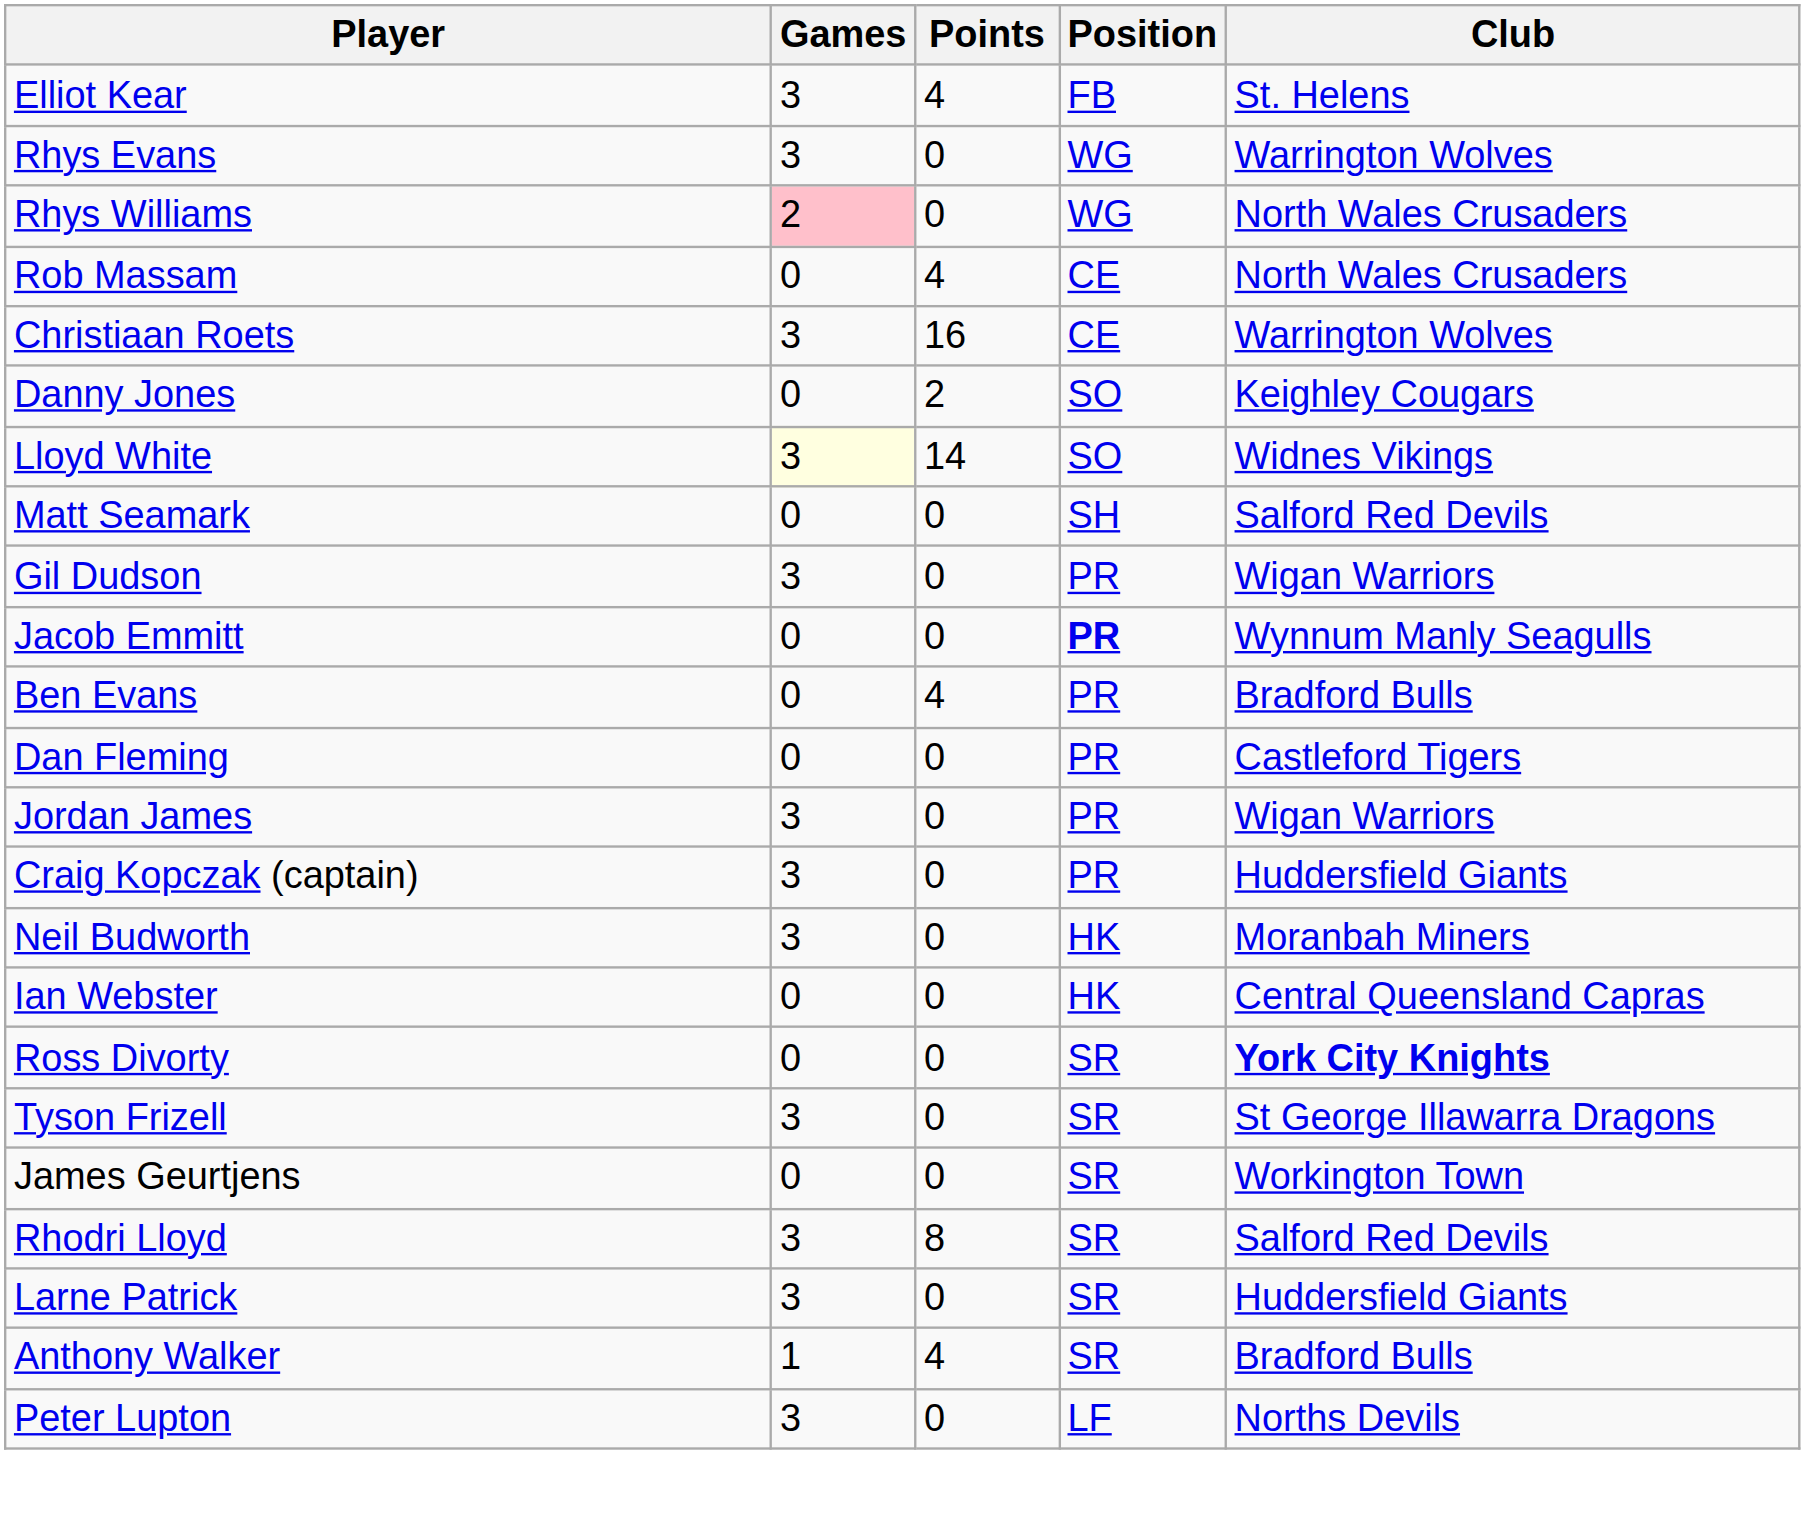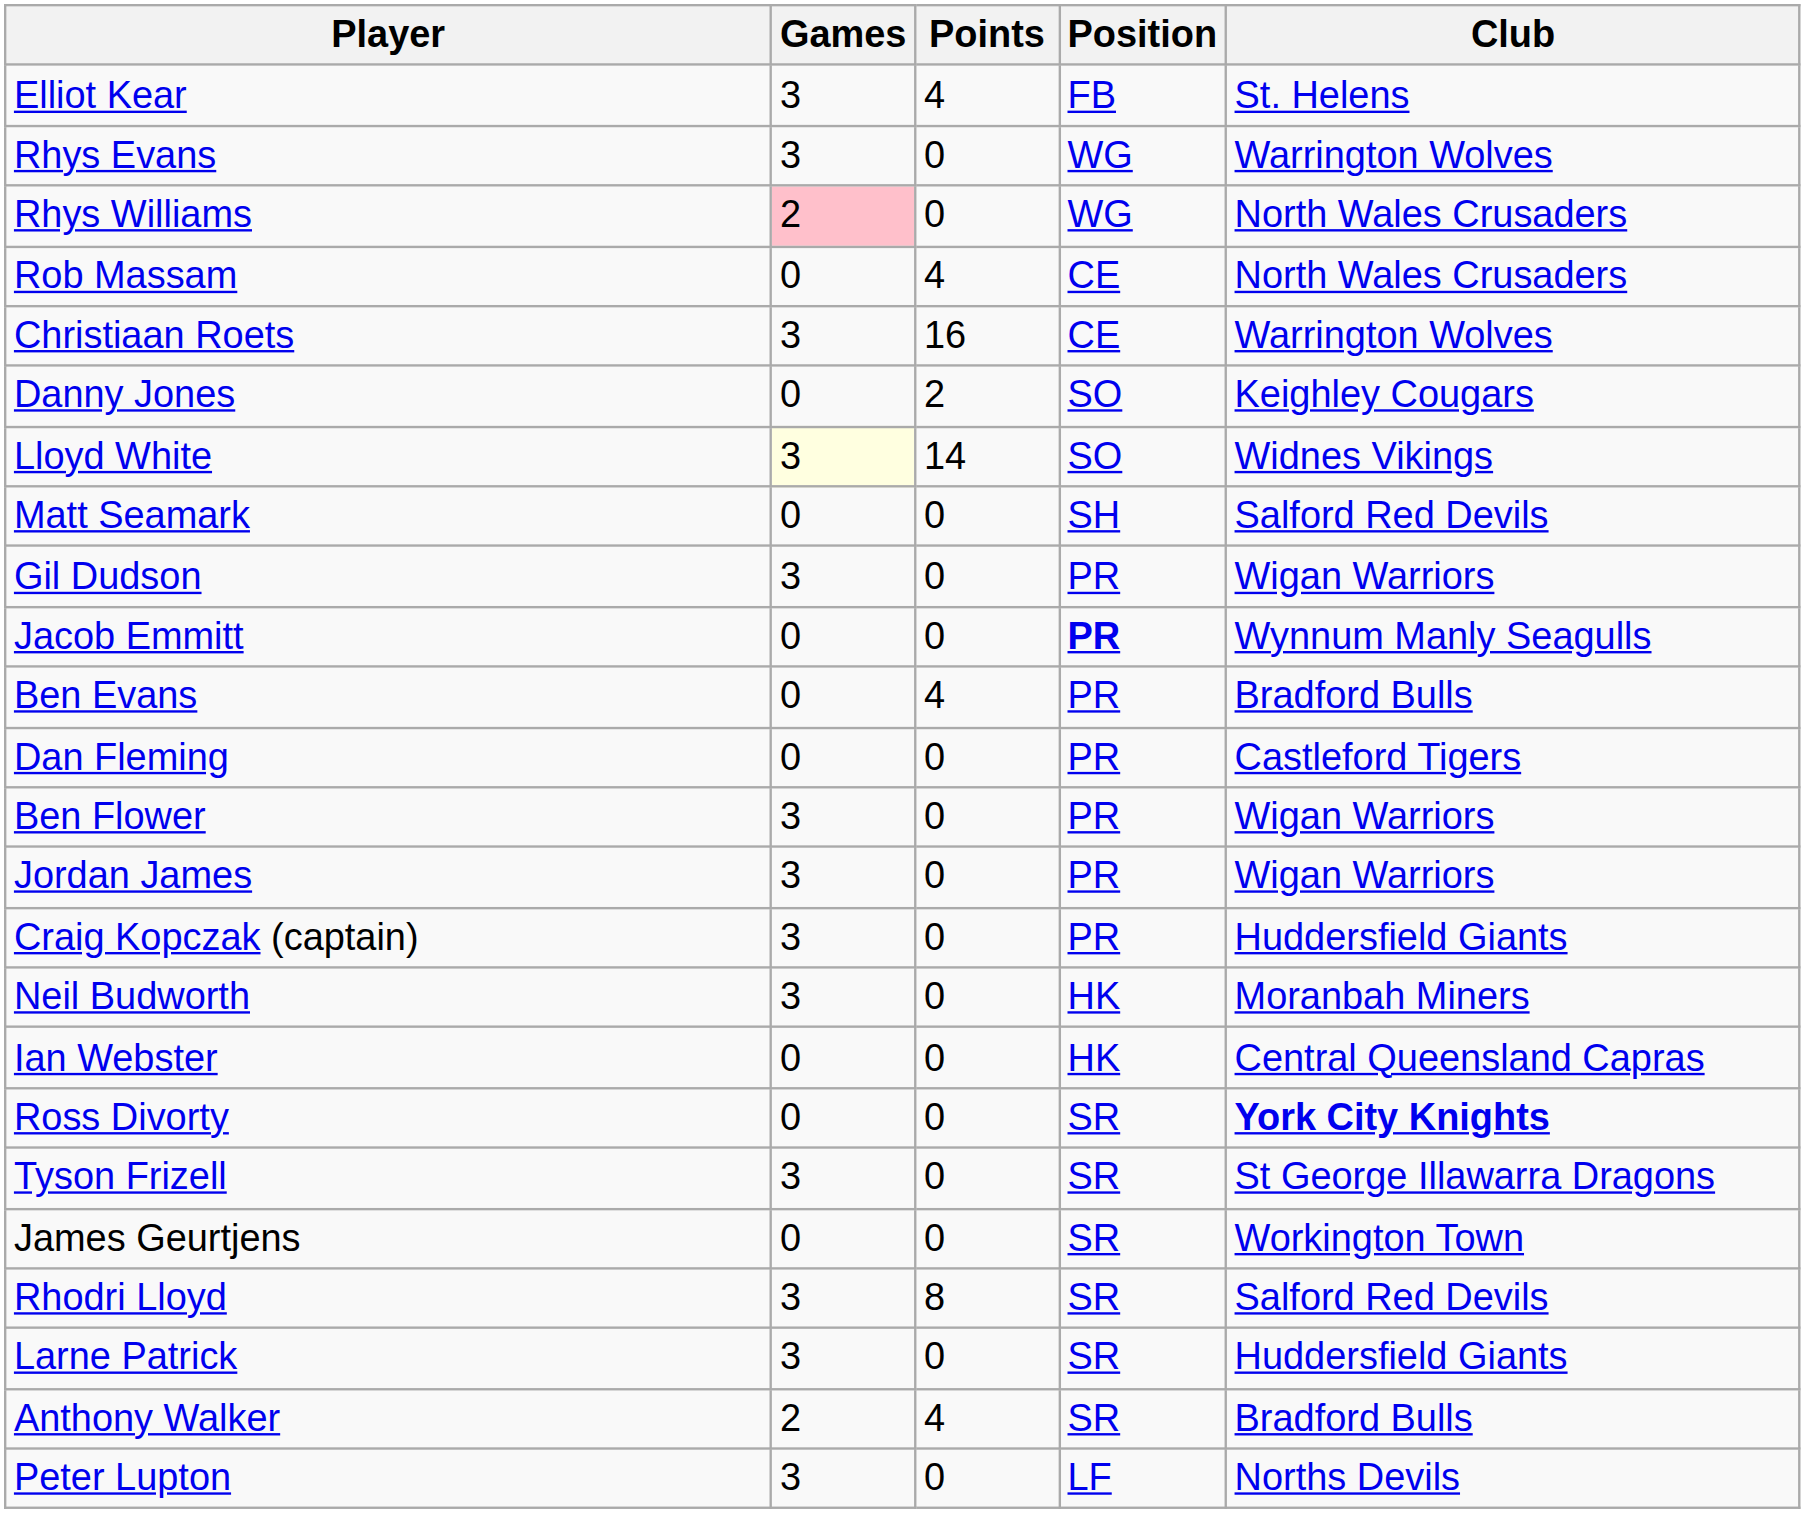+ row: Ben Flower | 3 | 0 | PR | Wigan Warriors
Anthony Walker | Games: 1 -> 2
